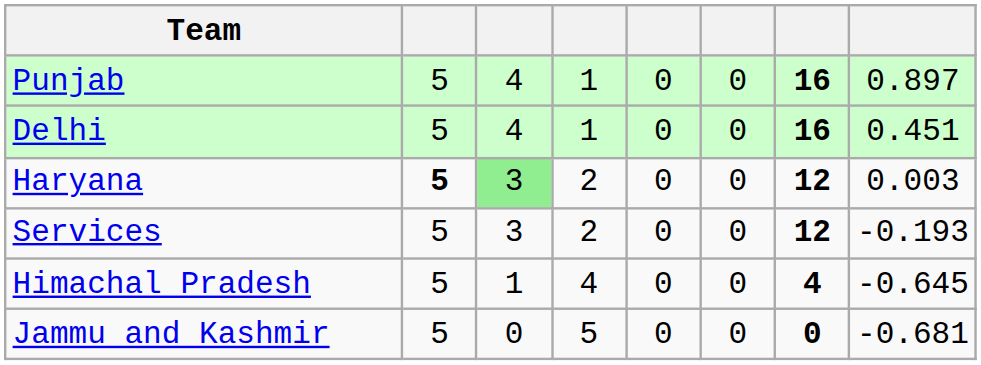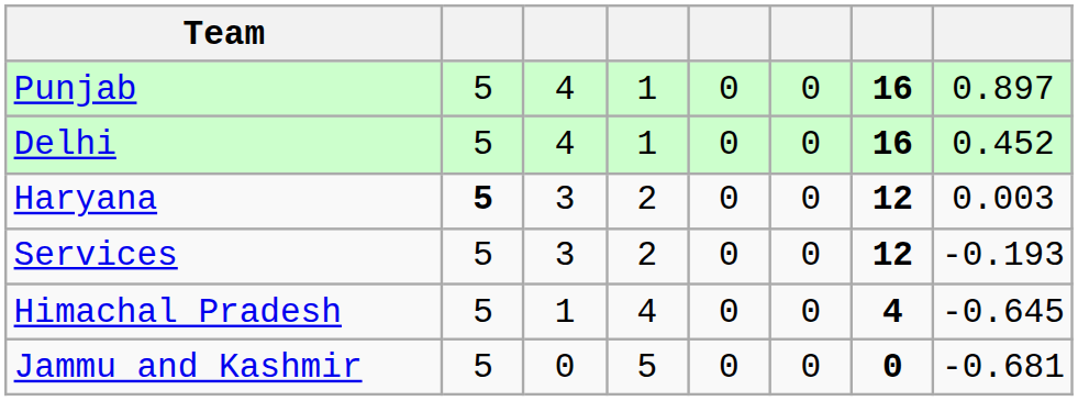Delhi | column 8: 0.451 -> 0.452
Haryana | column 3: lightgreen background -> no background
